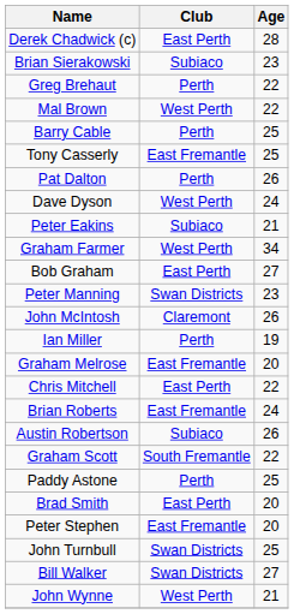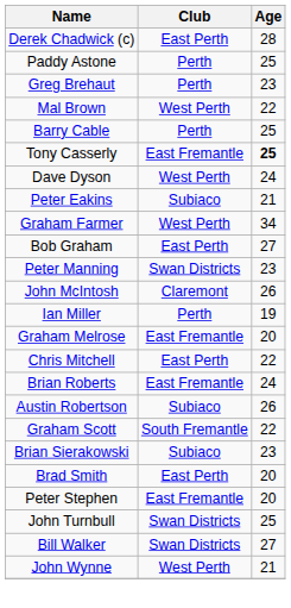rows swapped: Paddy Astone <-> Brian Sierakowski
Greg Brehaut | Age: 22 -> 23
Tony Casserly | Age: normal -> bold
- row: Pat Dalton | Perth | 26
